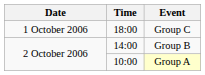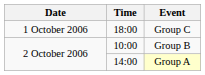Group B | Time: 14:00 -> 10:00
Group A | Time: 10:00 -> 14:00
